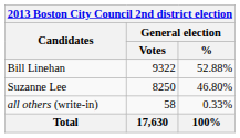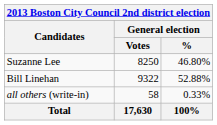rows swapped: Bill Linehan <-> Suzanne Lee
